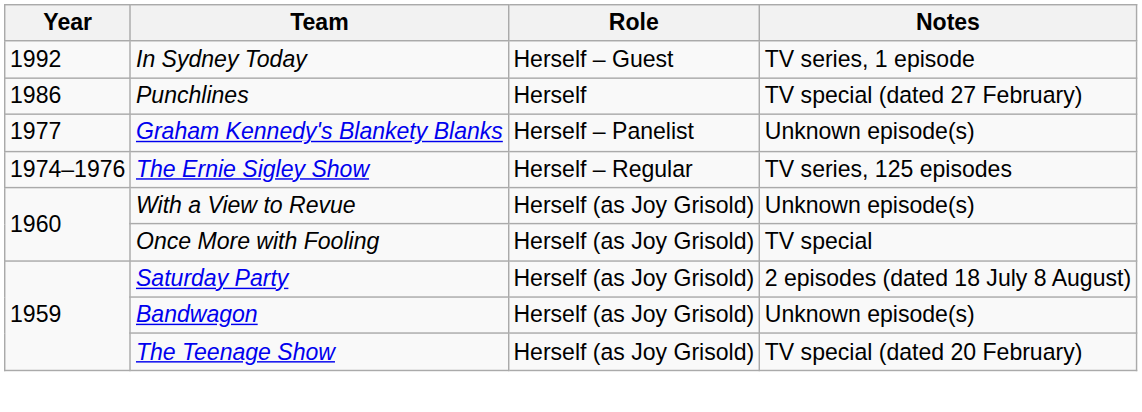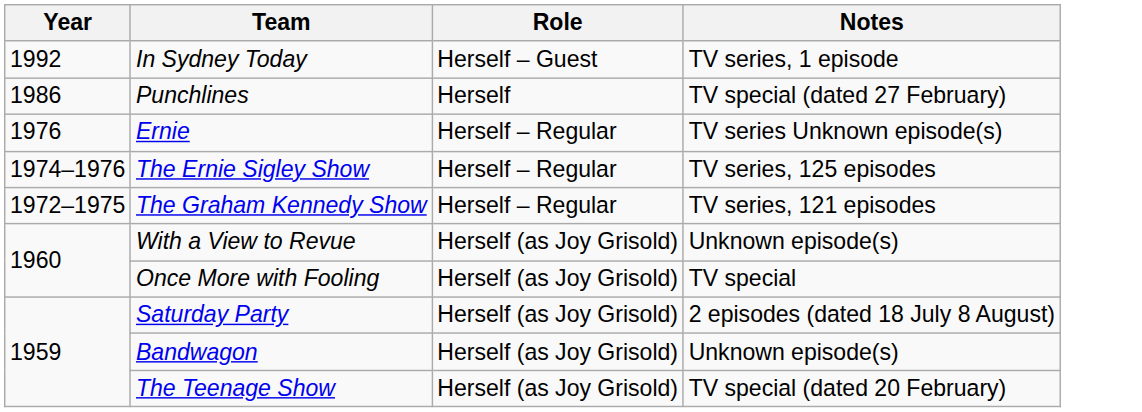- row: 1977 | Graham Kennedy's Blankety Blanks | Herself – Panelist | Unknown episode(s)
+ row: 1976 | Ernie | Herself – Regular | TV series Unknown episode(s)
+ row: 1972–1975 | The Graham Kennedy Show | Herself – Regular | TV series, 121 episodes
